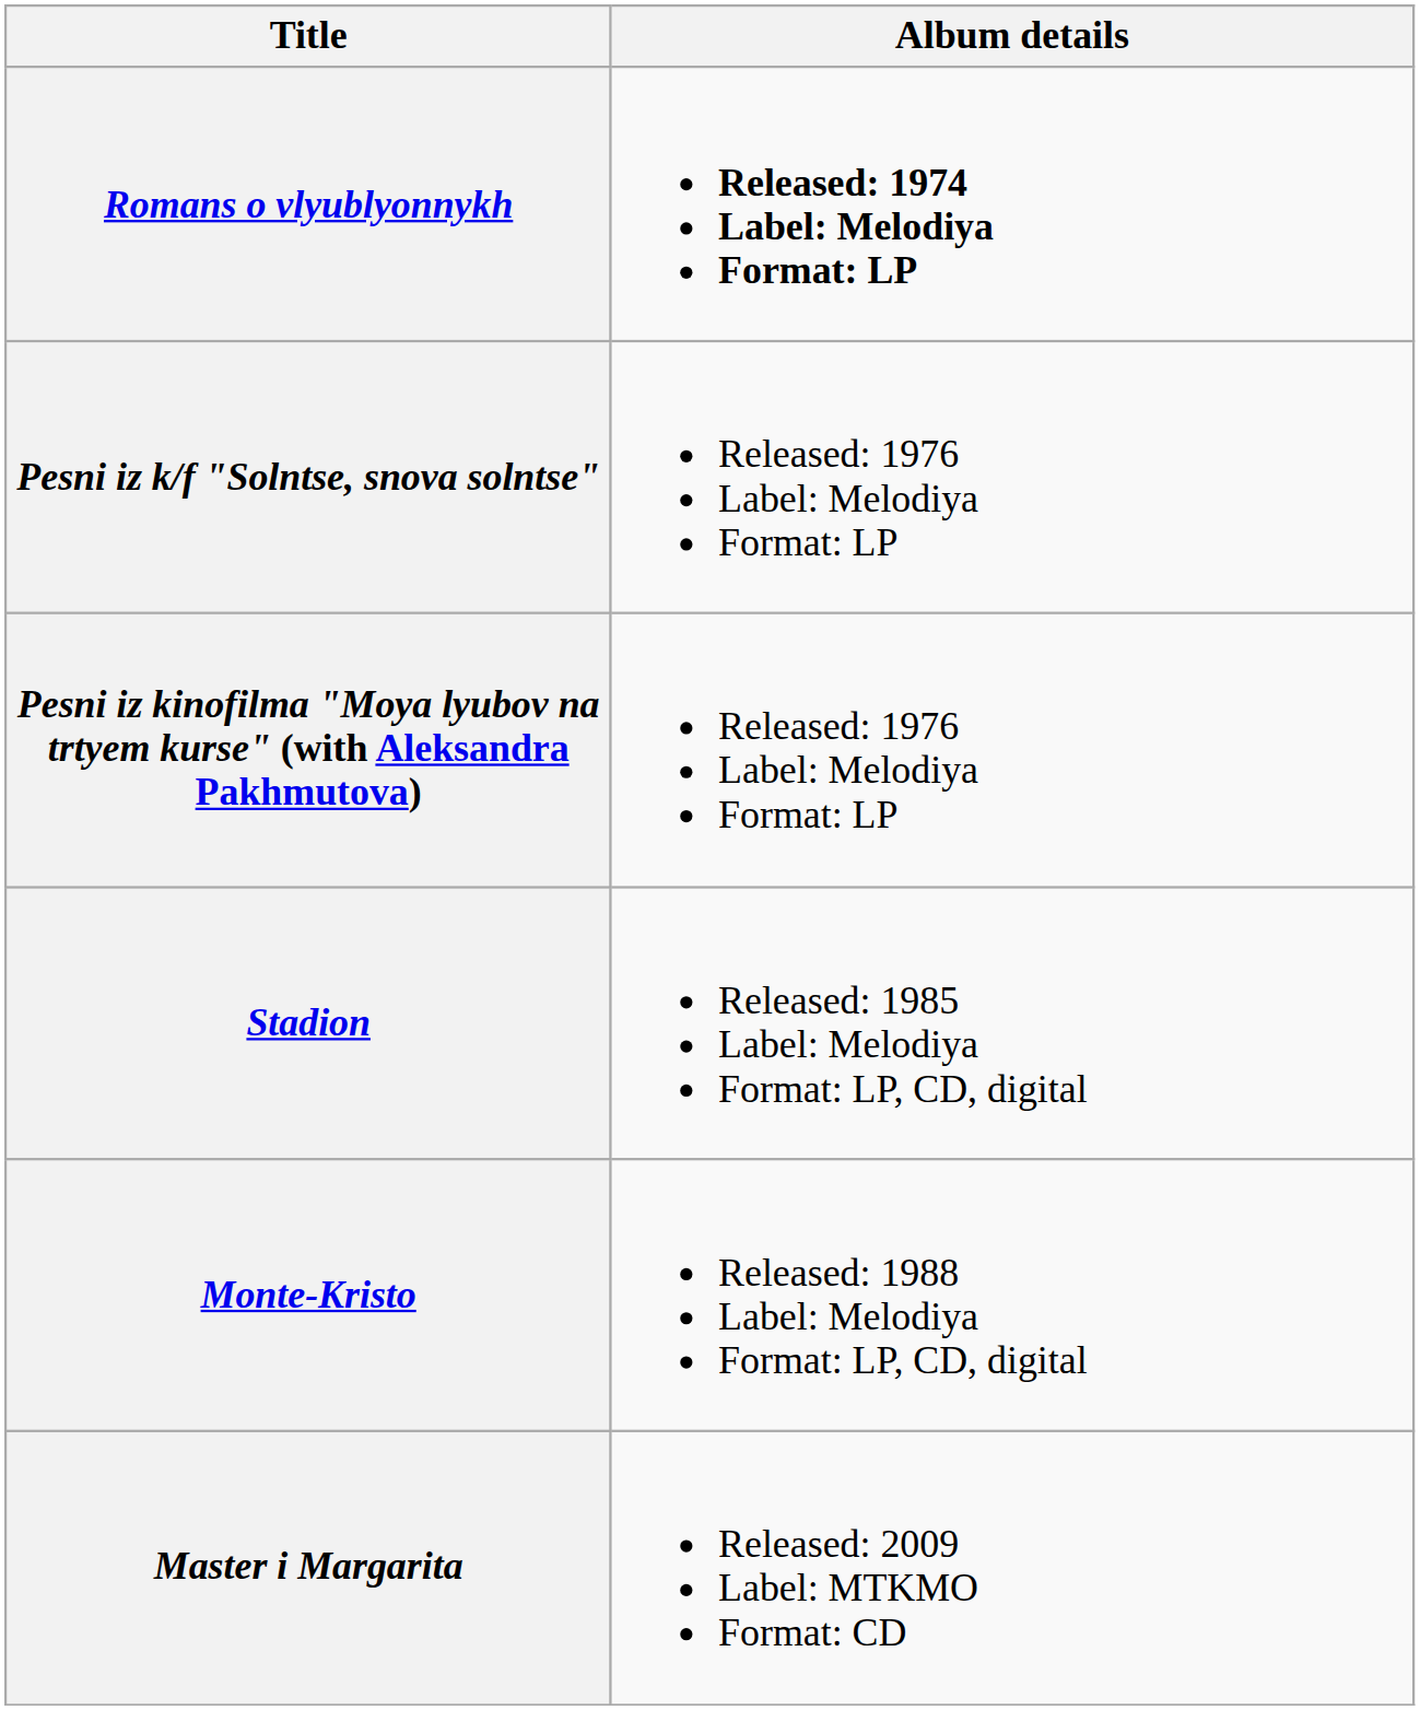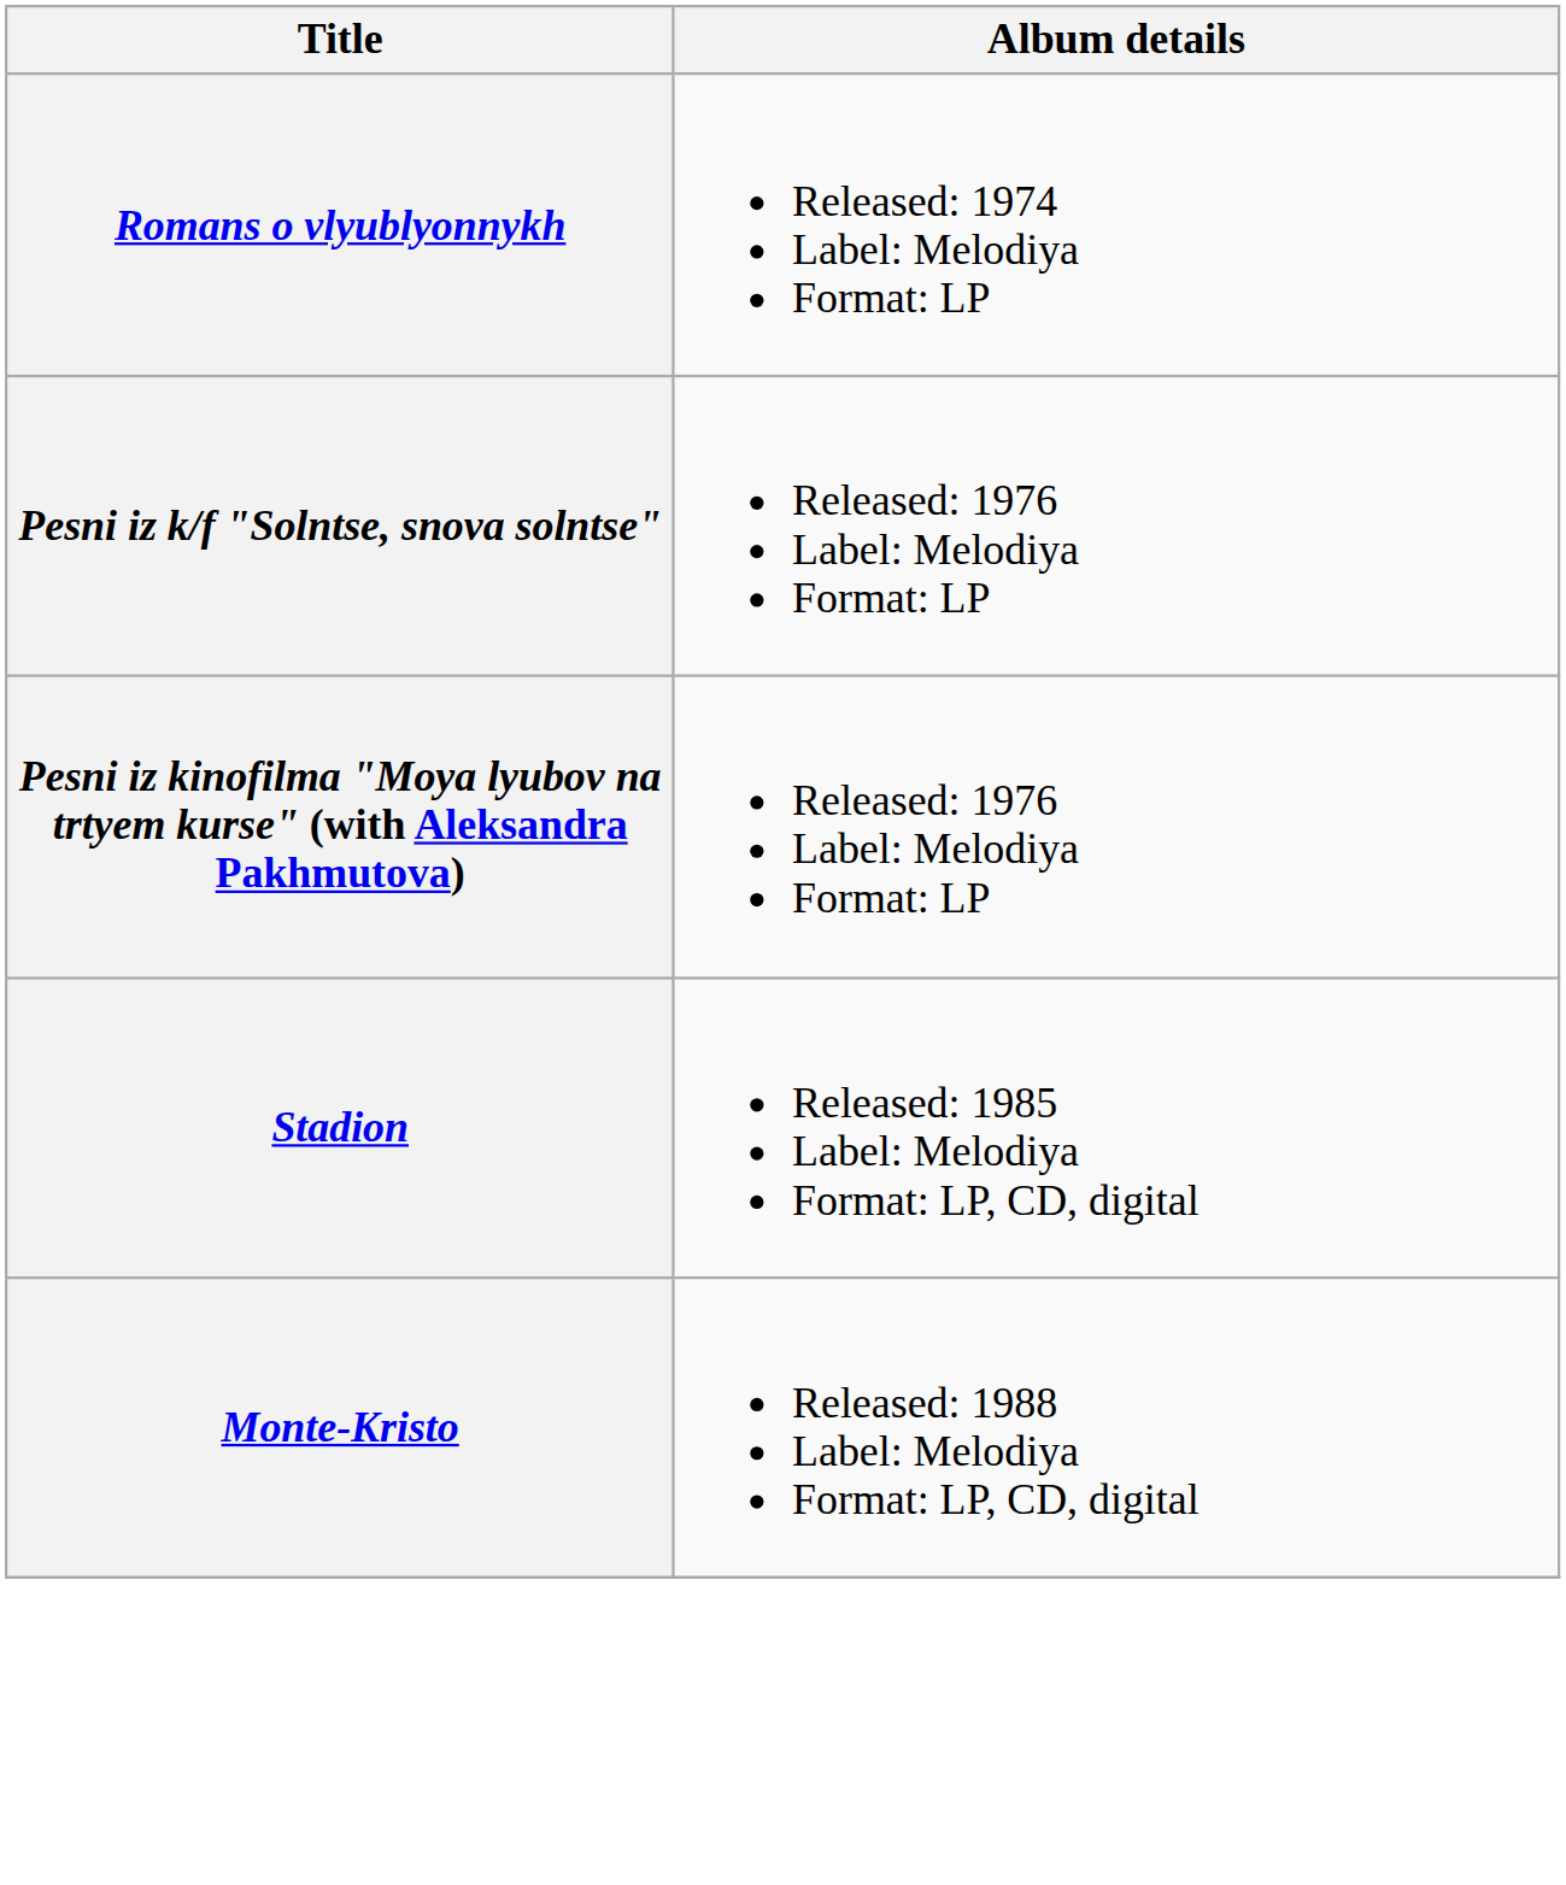Romans o vlyublyonnykh | Album details: bold -> normal
- row: Master i Margarita | Released: 2009 Label: MTKMO Format: CD
